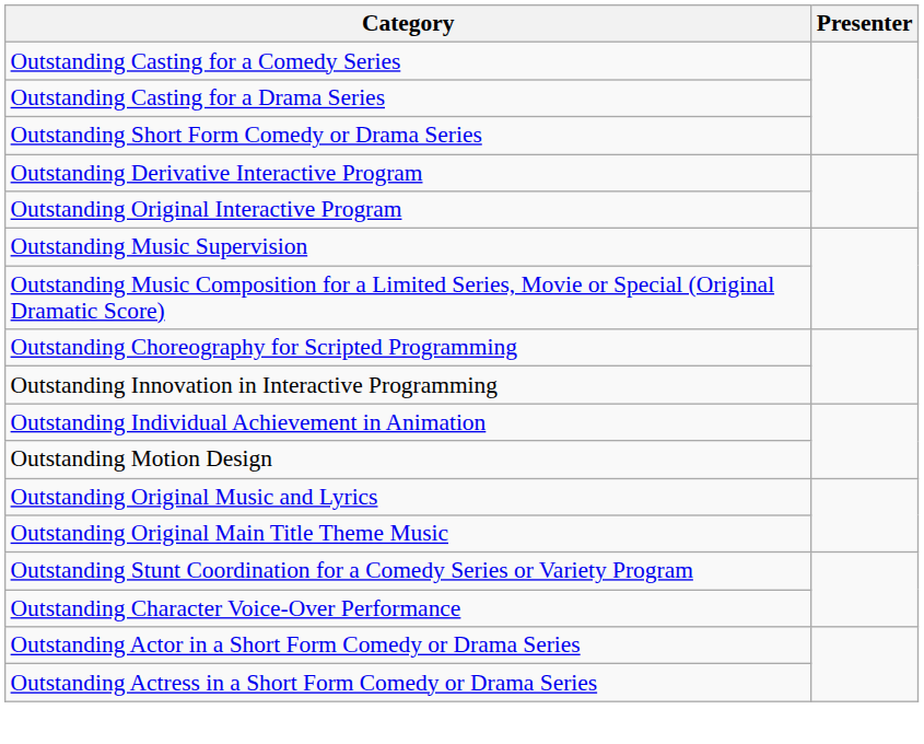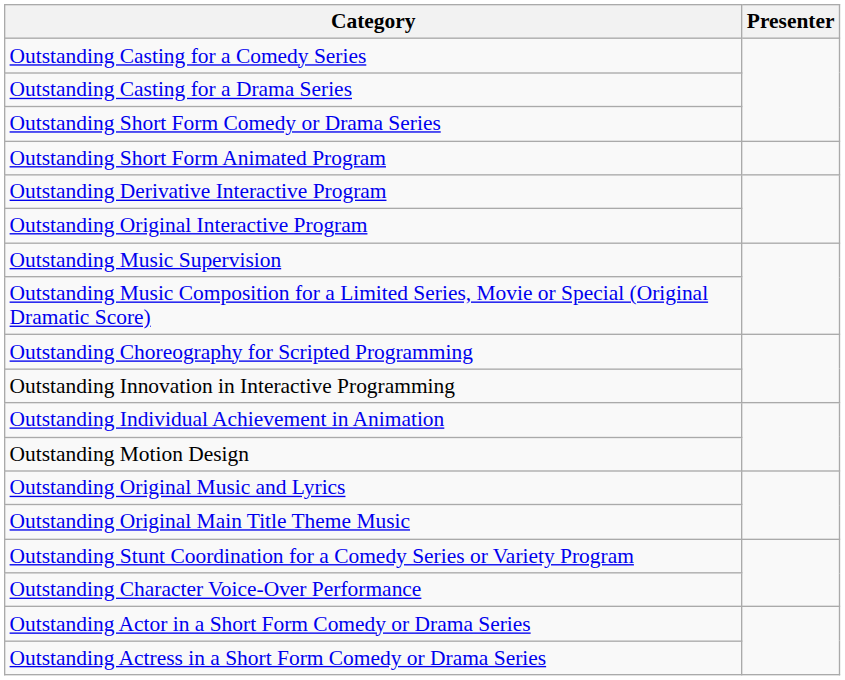+ row: Outstanding Short Form Animated Program
